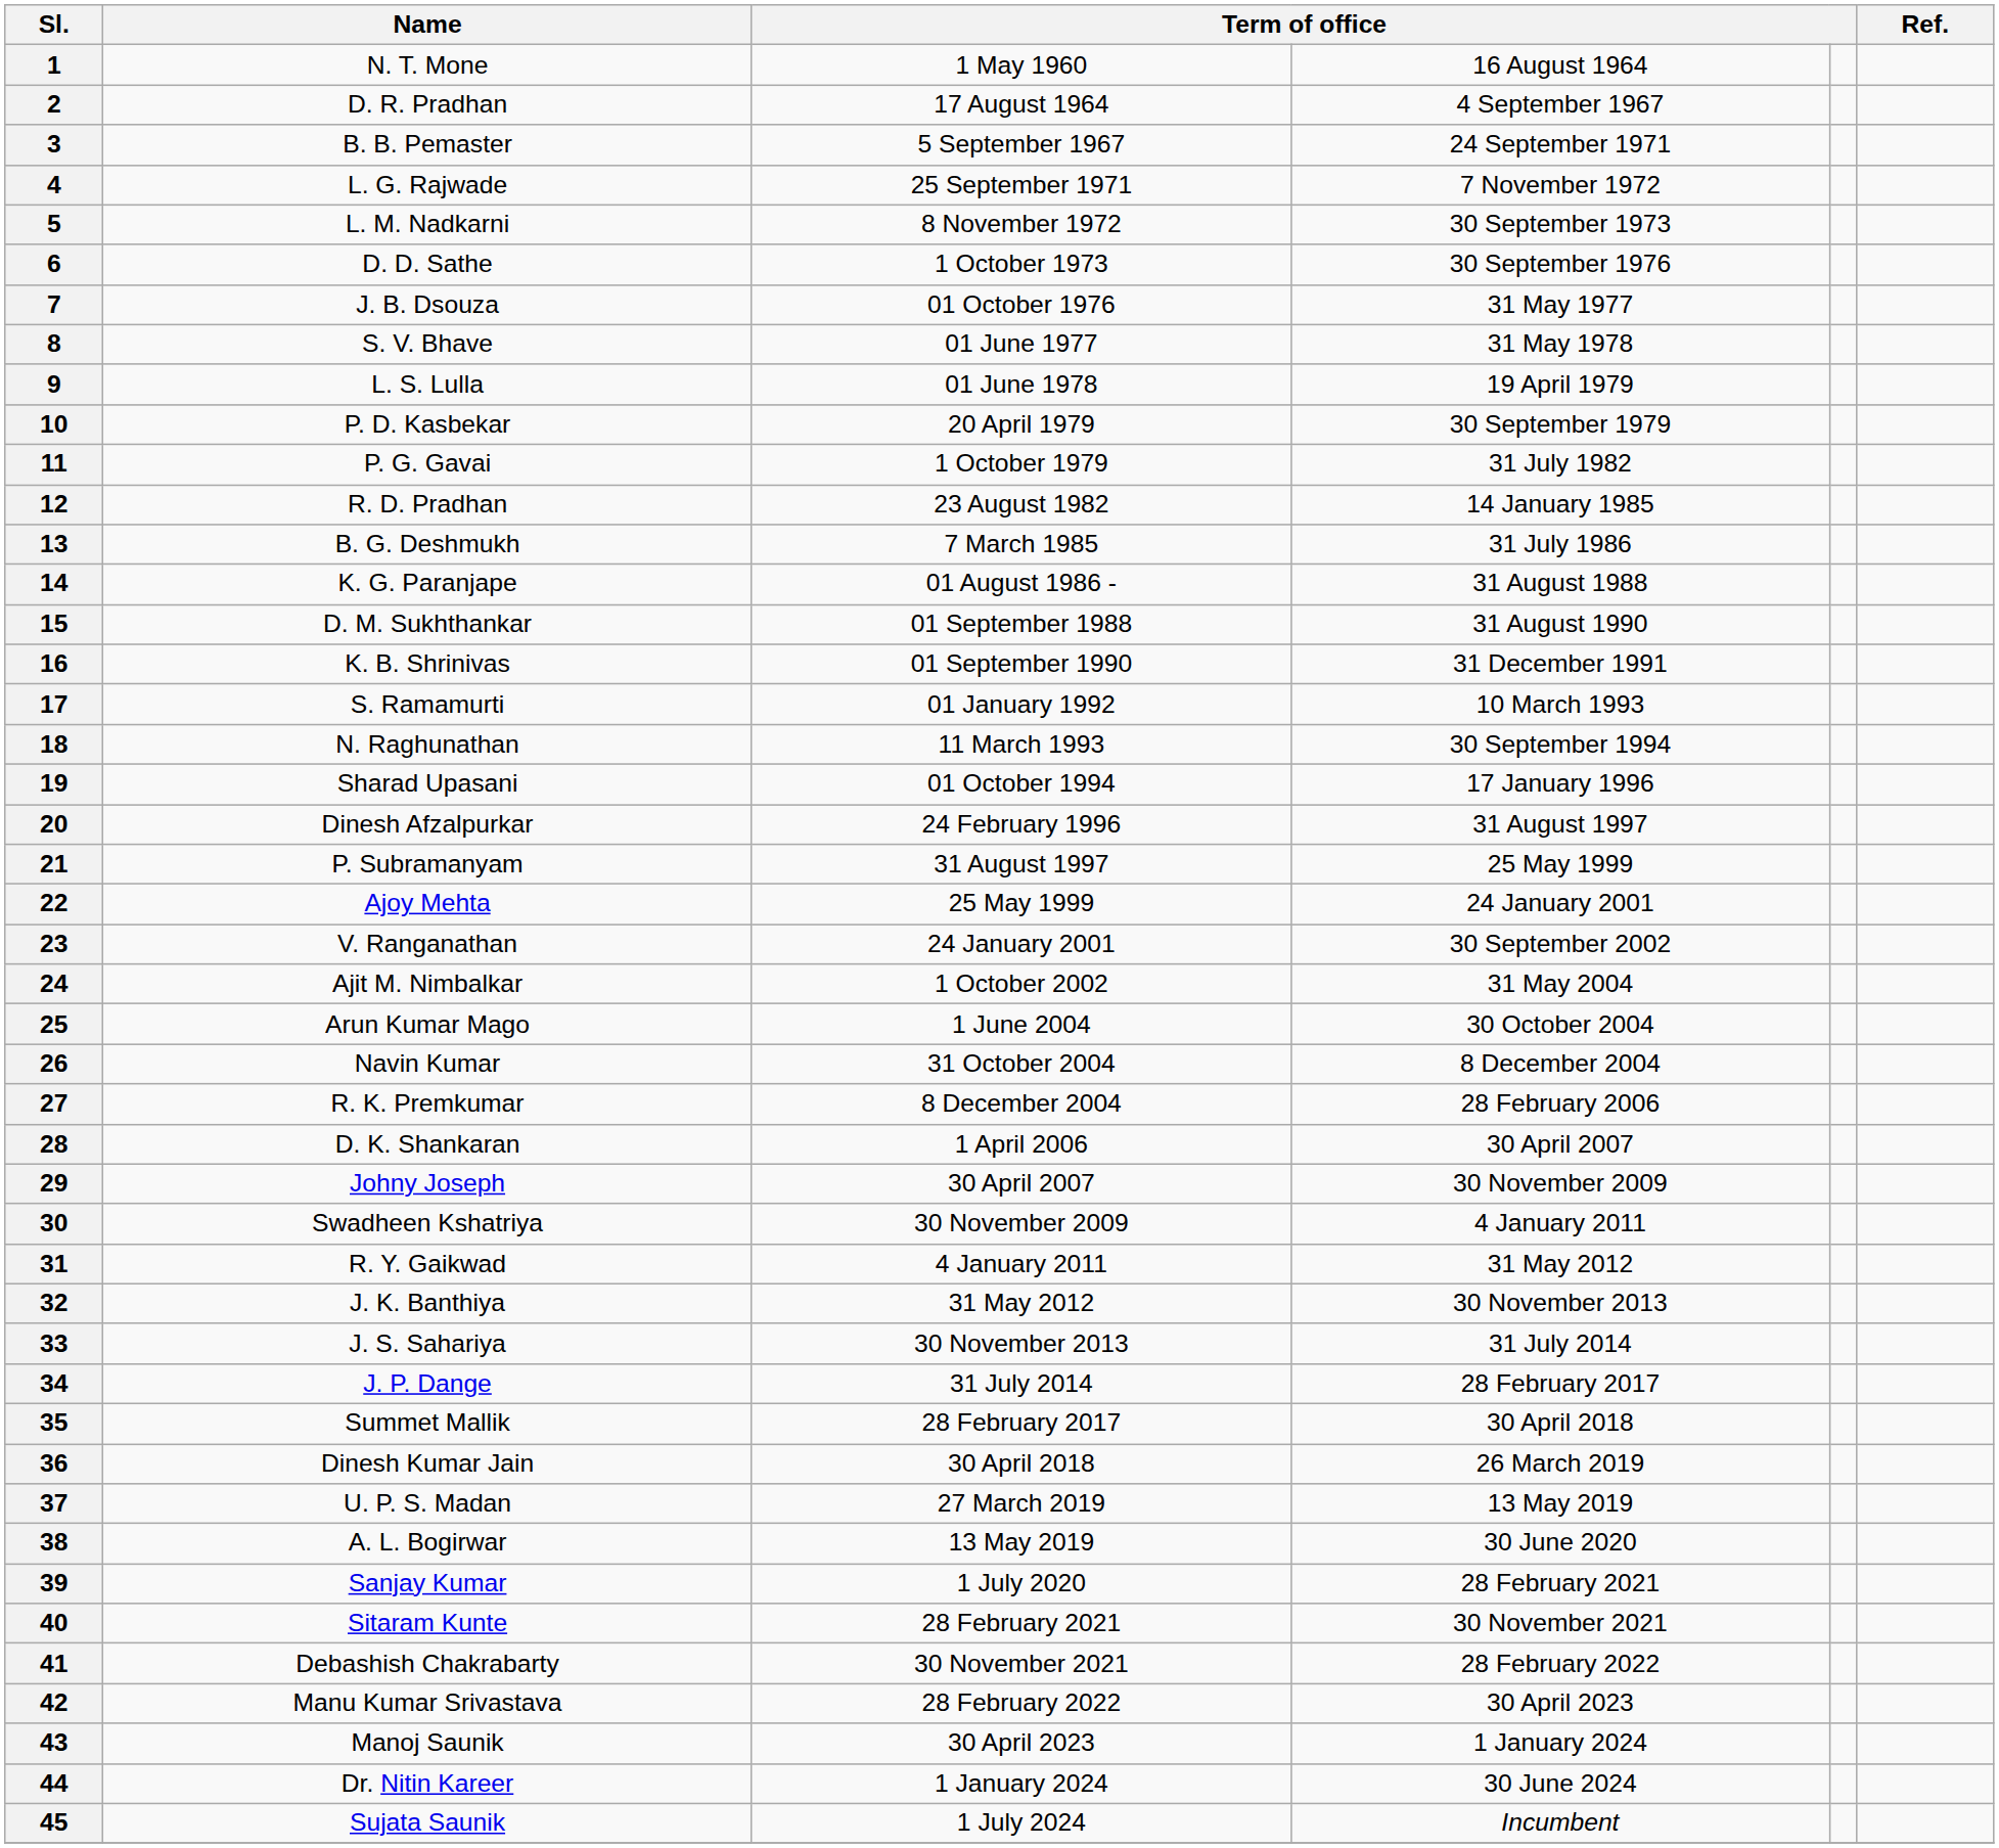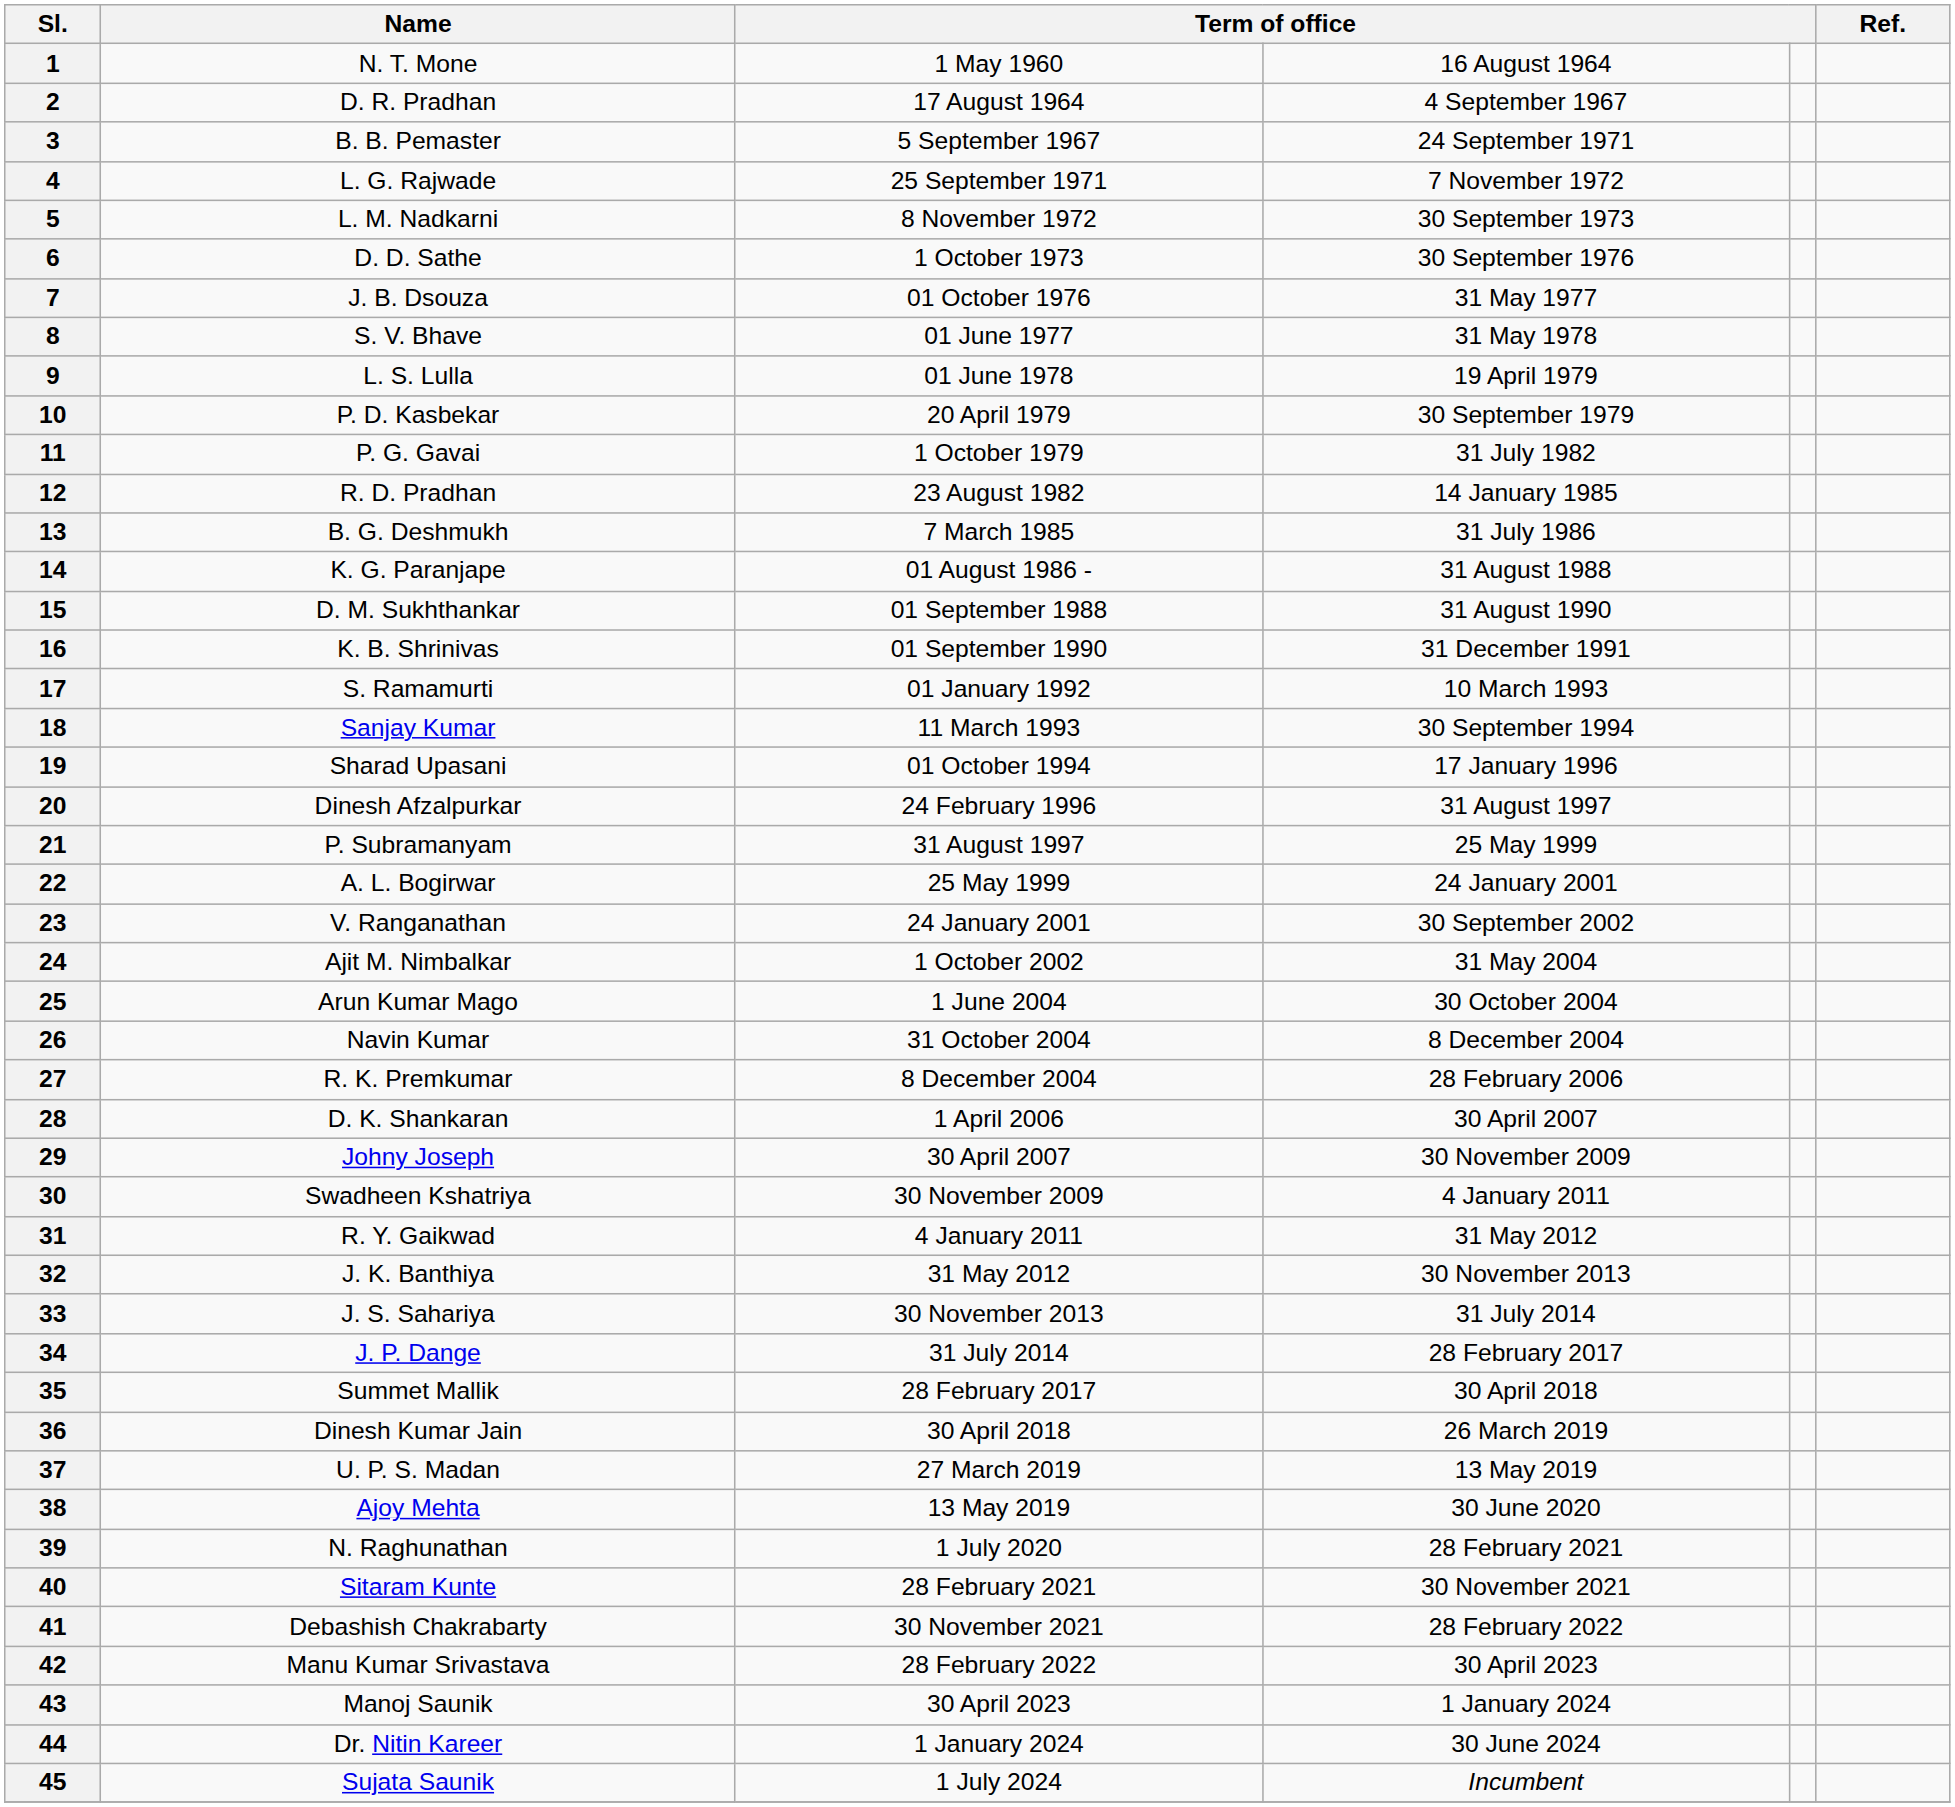18 | Name: N. Raghunathan -> Sanjay Kumar
22 | Name: Ajoy Mehta -> A. L. Bogirwar
38 | Name: A. L. Bogirwar -> Ajoy Mehta
39 | Name: Sanjay Kumar -> N. Raghunathan
